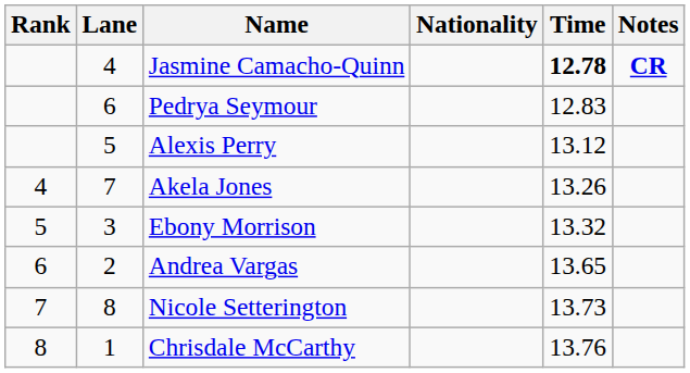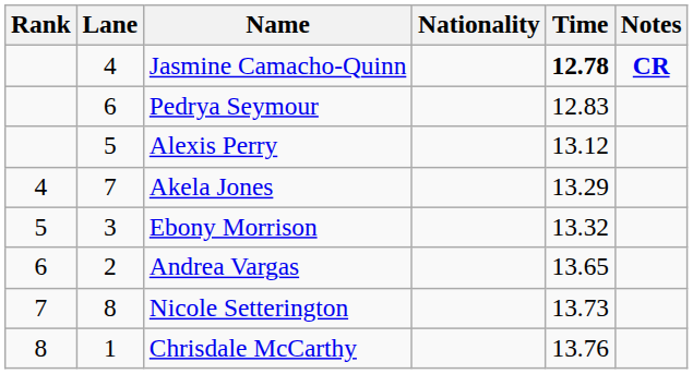Akela Jones | Time: 13.26 -> 13.29
